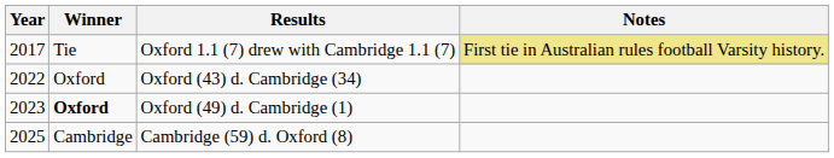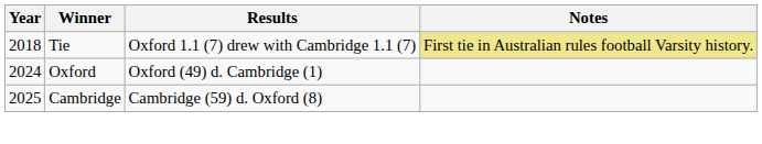Oxford 1.1 (7) drew with Cambridge 1.1 (7) | Year: 2017 -> 2018
- row: 2022 | Oxford | Oxford (43) d. Cambridge (34)
Oxford (49) d. Cambridge (1) | Year: 2023 -> 2024
Oxford (49) d. Cambridge (1) | Winner: bold -> normal
